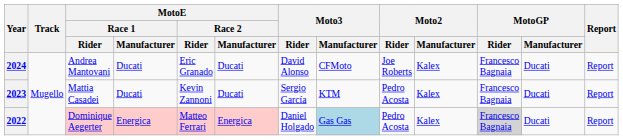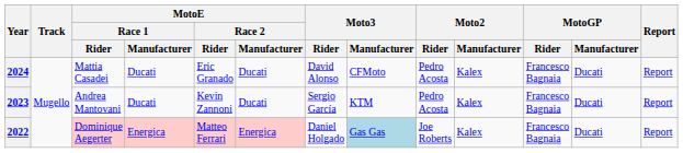2024 | MotoE / Race 1 / Rider: Andrea Mantovani -> Mattia Casadei
2024 | Moto2 / Rider: Joe Roberts -> Pedro Acosta
2023 | MotoE / Race 1 / Rider: Mattia Casadei -> Andrea Mantovani
2022 | Moto2 / Rider: Pedro Acosta -> Joe Roberts
2022 | MotoGP / Rider: lightgrey background -> no background
